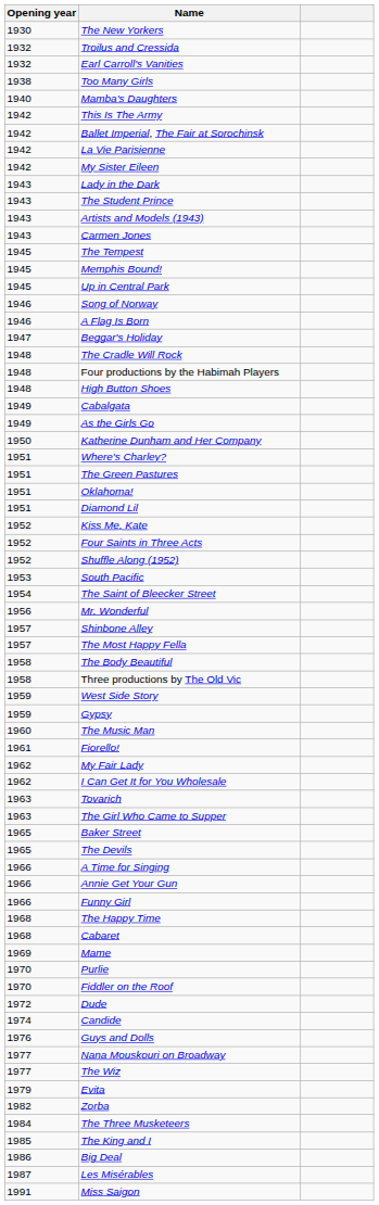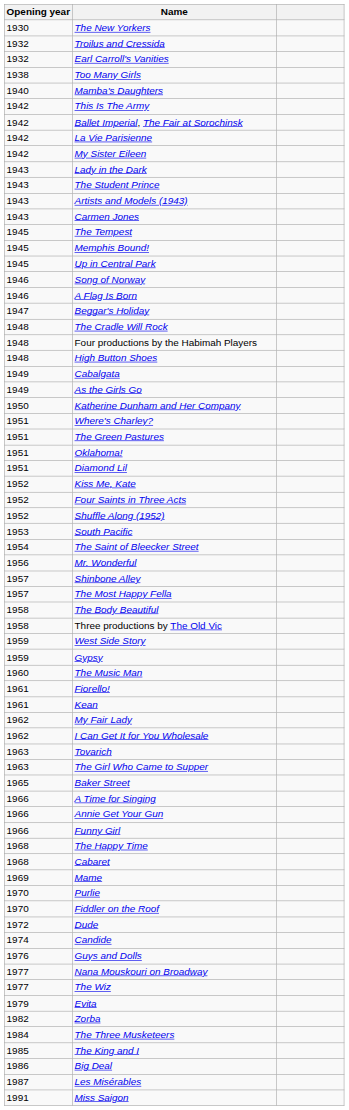+ row: 1961 | Kean
- row: 1965 | The Devils
